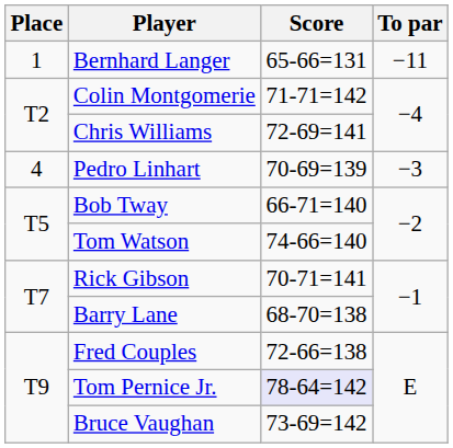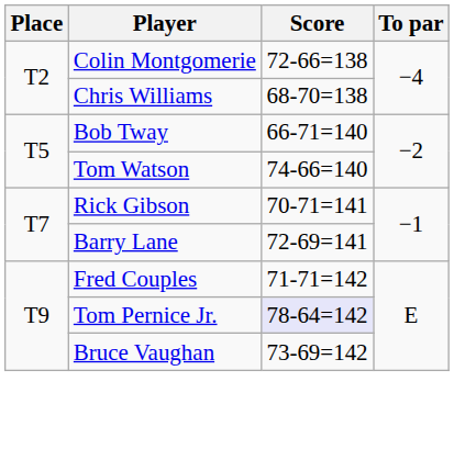- row: 1 | Bernhard Langer | 65-66=131 | −11
Colin Montgomerie | Score: 71-71=142 -> 72-66=138
Chris Williams | Score: 72-69=141 -> 68-70=138
- row: 4 | Pedro Linhart | 70-69=139 | −3
Barry Lane | Score: 68-70=138 -> 72-69=141
Fred Couples | Score: 72-66=138 -> 71-71=142
